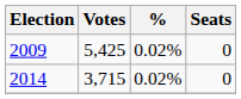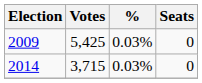2009 | %: 0.02% -> 0.03%
2014 | %: 0.02% -> 0.03%
